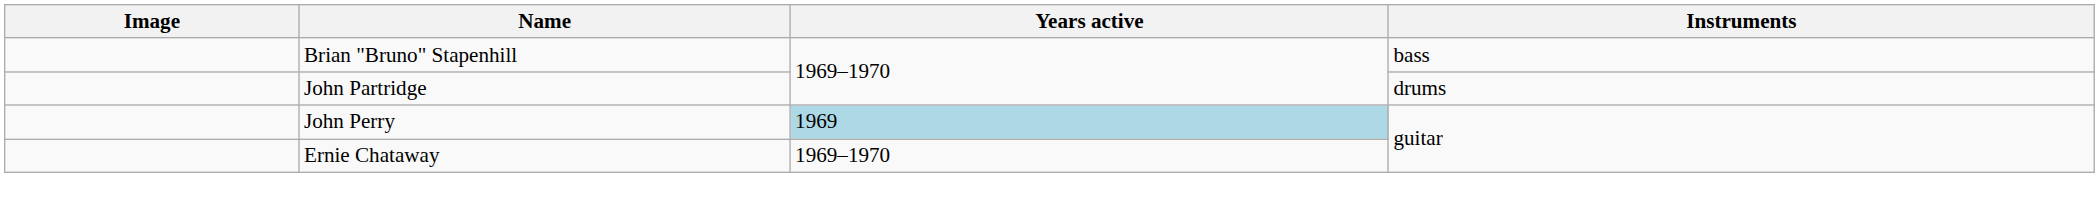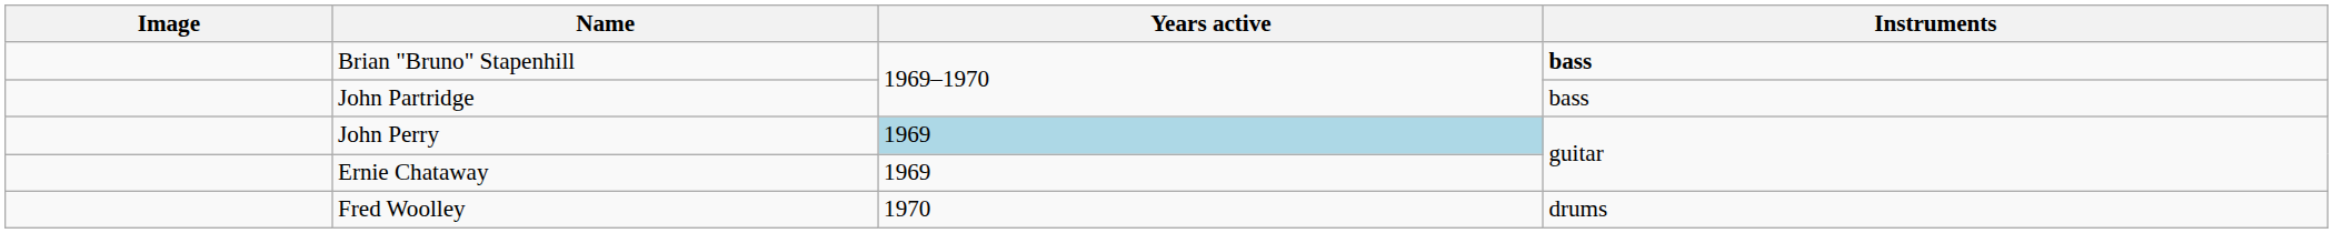Brian "Bruno" Stapenhill | Instruments: normal -> bold
John Partridge | Instruments: drums -> bass
Ernie Chataway | Years active: 1969–1970 -> 1969
+ row: Fred Woolley | 1970 | drums
